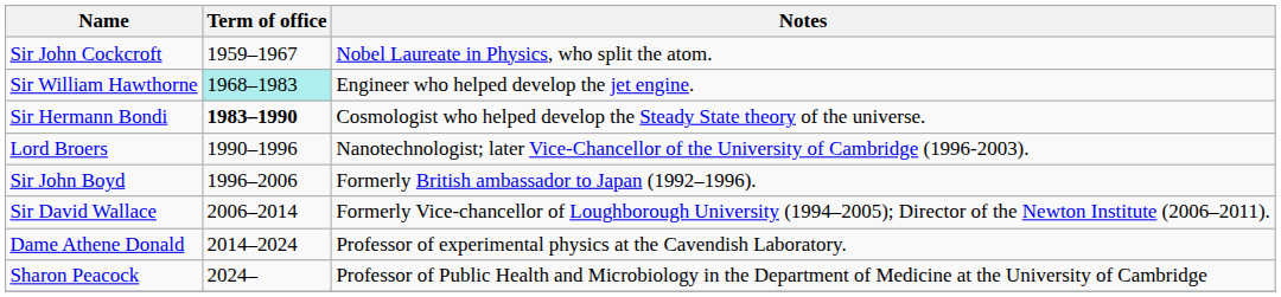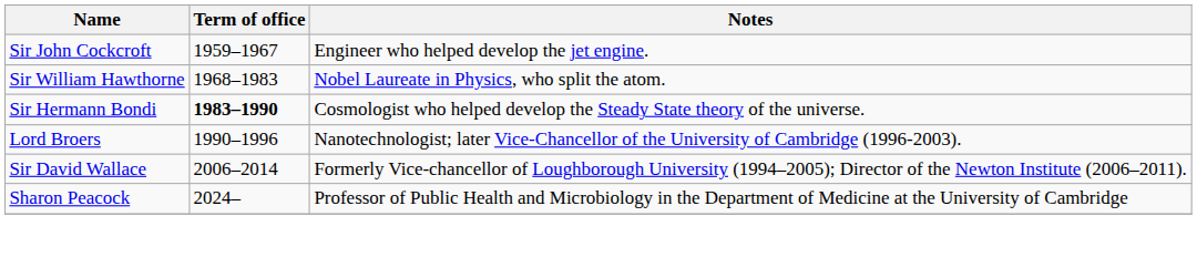Sir John Cockcroft | Notes: Nobel Laureate in Physics, who split the atom. -> Engineer who helped develop the jet engine.
Sir William Hawthorne | Term of office: paleturquoise background -> no background
Sir William Hawthorne | Notes: Engineer who helped develop the jet engine. -> Nobel Laureate in Physics, who split the atom.
- row: Sir John Boyd | 1996–2006 | Formerly British ambassador to Japan (1992–1996).
- row: Dame Athene Donald | 2014–2024 | Professor of experimental physics at the Cavendish Laboratory.
